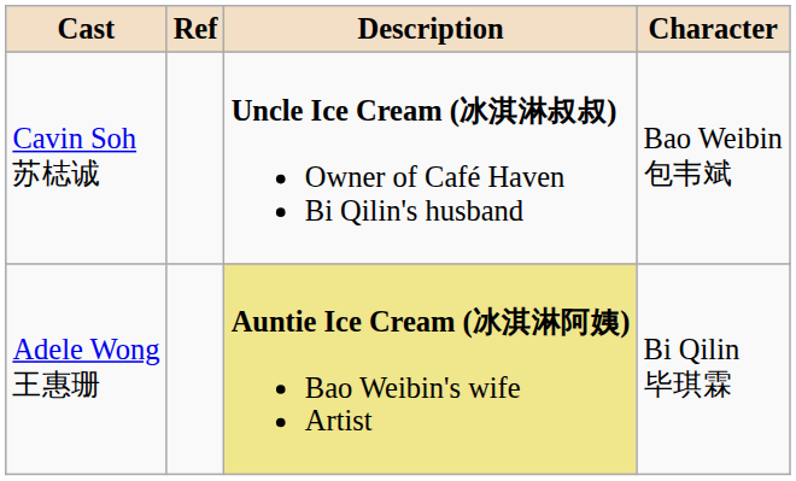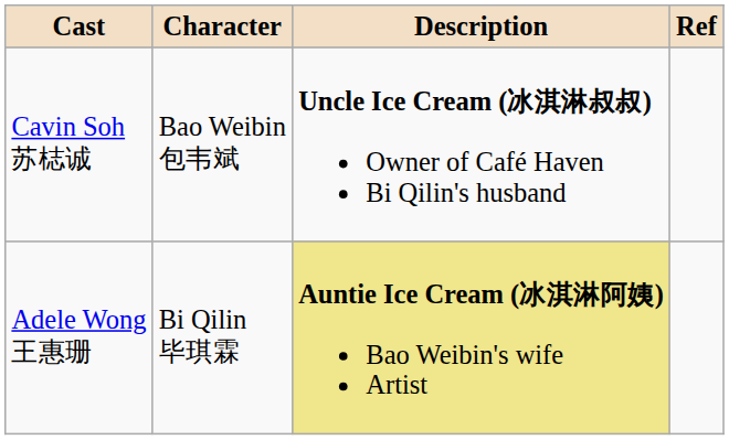columns swapped: Character <-> Ref
